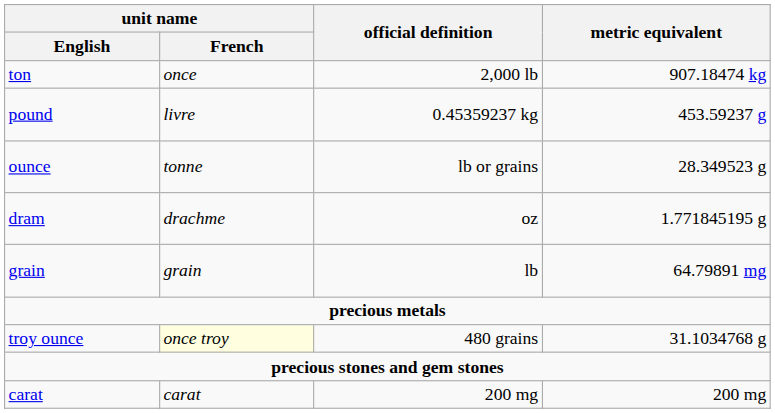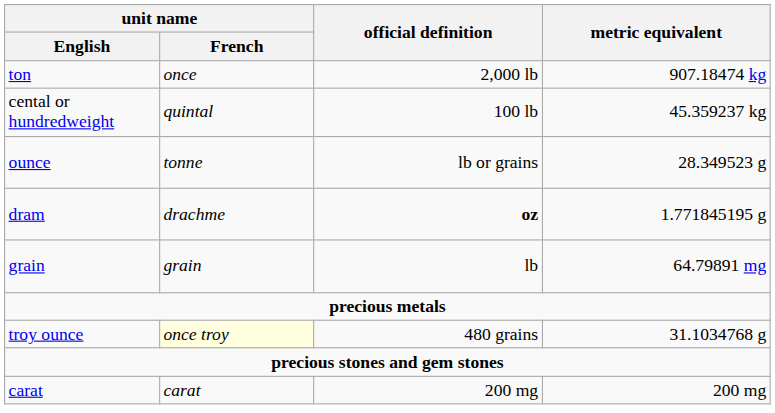+ row: cental or hundredweight | quintal | 100 lb | 45.359237 kg
- row: pound | livre | 0.45359237 kg | 453.59237 g
dram | official definition: normal -> bold
